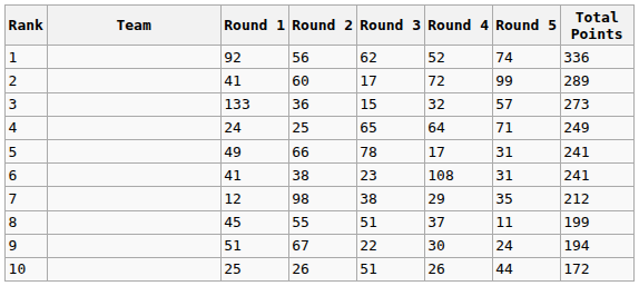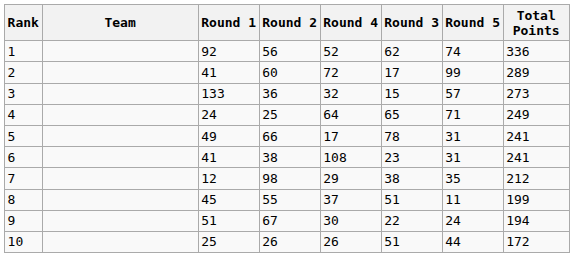columns swapped: Round 3 <-> Round 4
